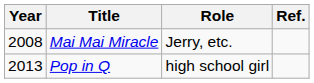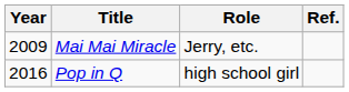Mai Mai Miracle | Year: 2008 -> 2009
Pop in Q | Year: 2013 -> 2016
